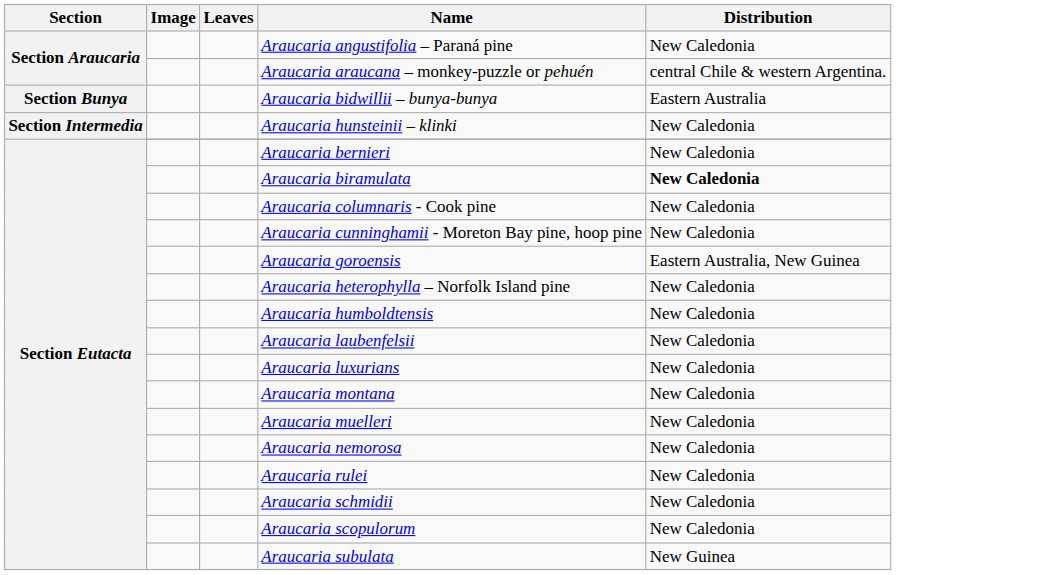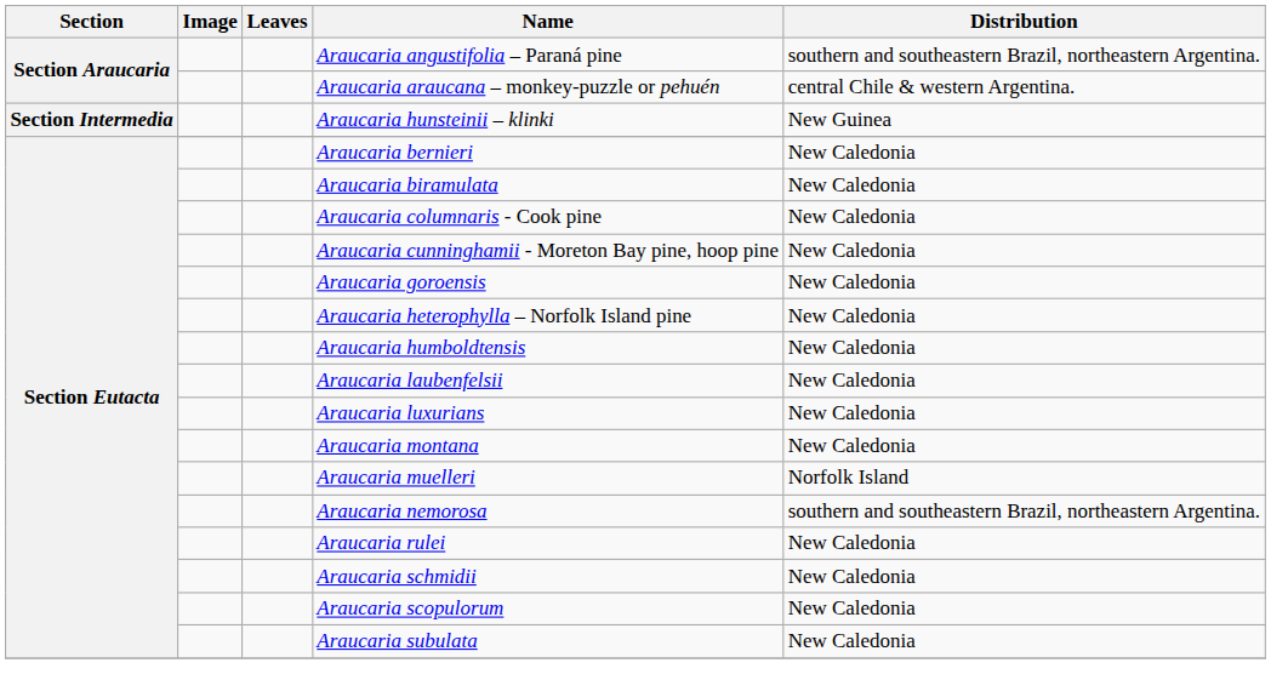Araucaria angustifolia – Paraná pine | Distribution: New Caledonia -> southern and southeastern Brazil, northeastern Argentina.
- row: Section Bunya | Araucaria bidwillii – bunya-bunya | Eastern Australia
Araucaria hunsteinii – klinki | Distribution: New Caledonia -> New Guinea
Araucaria biramulata | Distribution: bold -> normal
Araucaria goroensis | Distribution: Eastern Australia, New Guinea -> New Caledonia
Araucaria muelleri | Distribution: New Caledonia -> Norfolk Island
Araucaria nemorosa | Distribution: New Caledonia -> southern and southeastern Brazil, northeastern Argentina.
Araucaria subulata | Distribution: New Guinea -> New Caledonia
